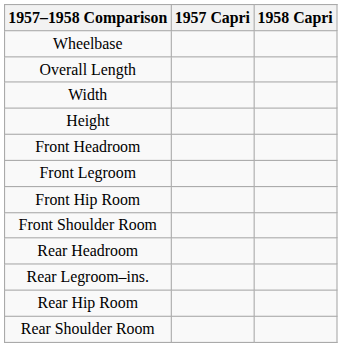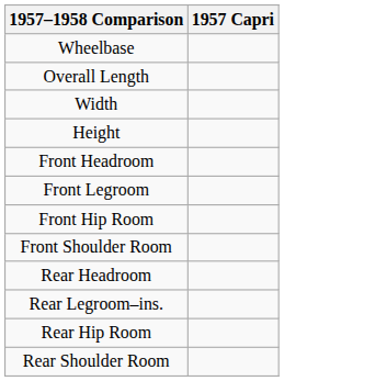- column: 1958 Capri
